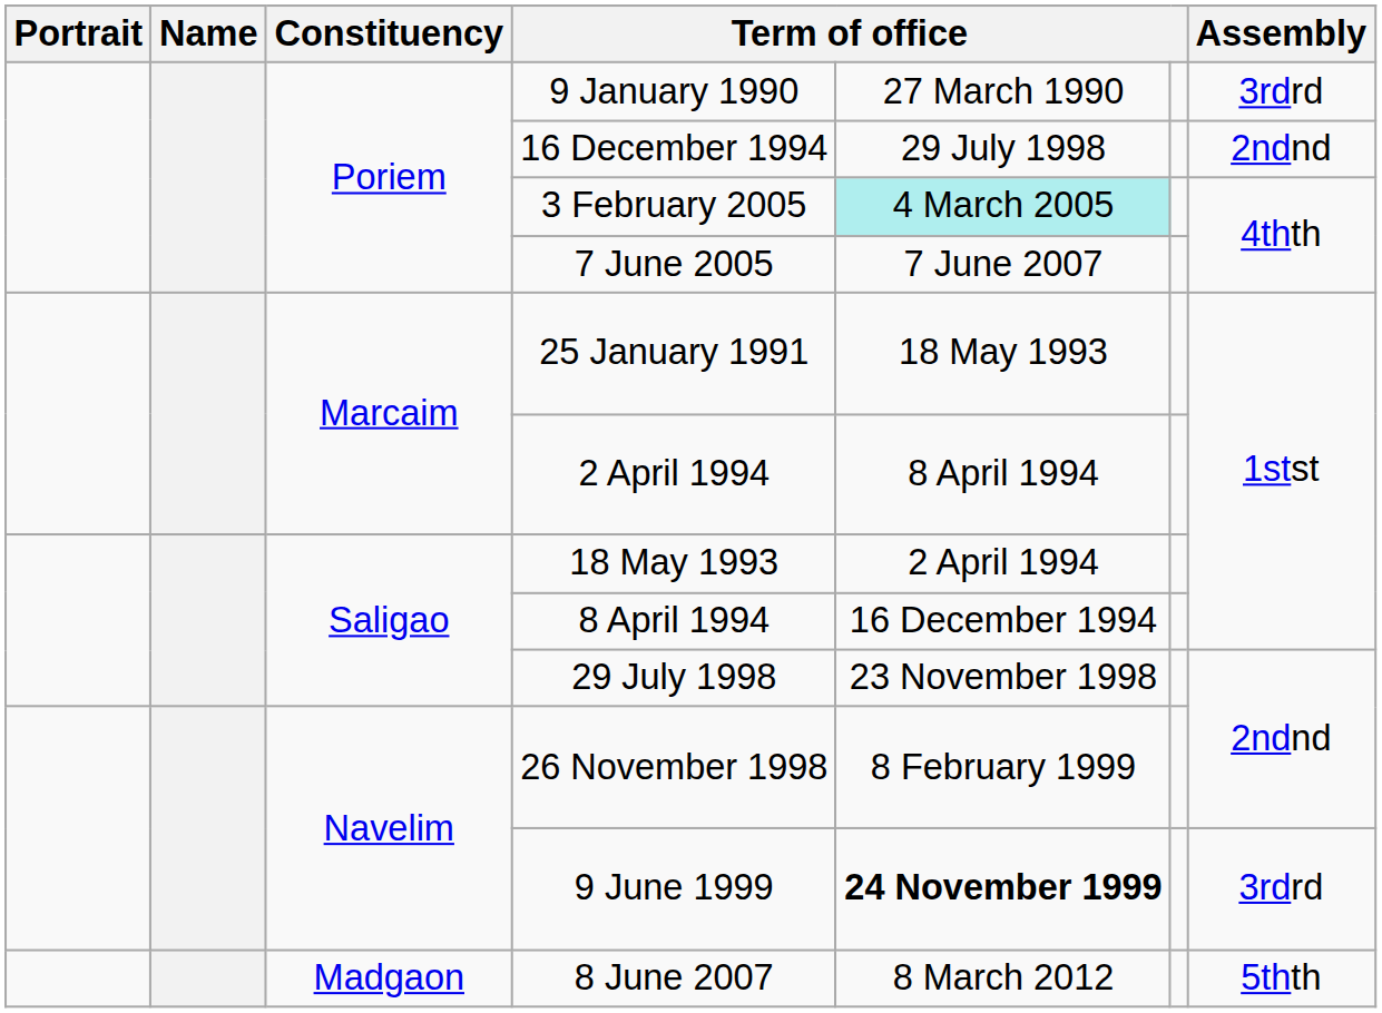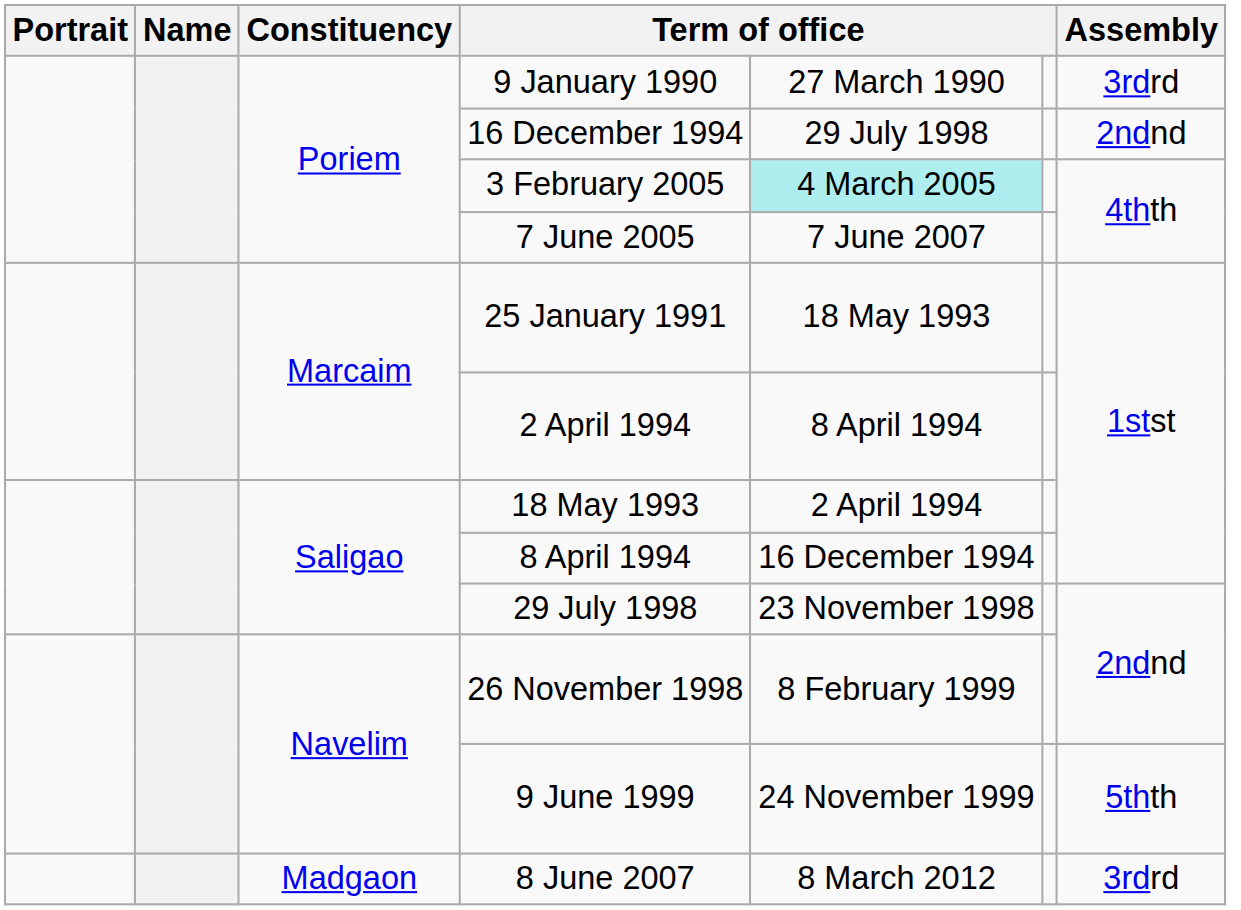9 June 1999 | column 5: bold -> normal
9 June 1999 | Assembly: 3rdrd -> 5thth
8 June 2007 | Assembly: 5thth -> 3rdrd
